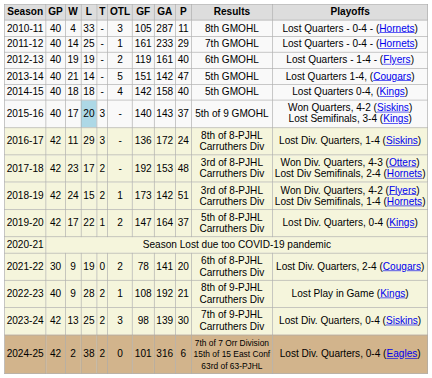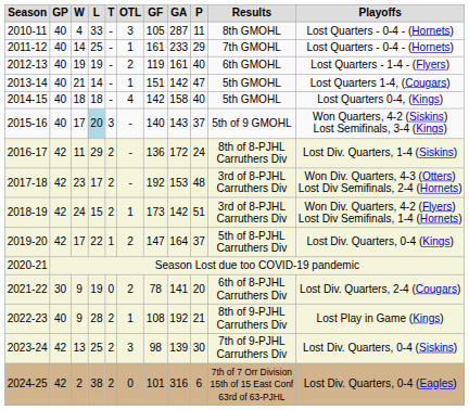2013-14 | OTL: 5 -> 1
2016-17 | T: 3 -> 2
